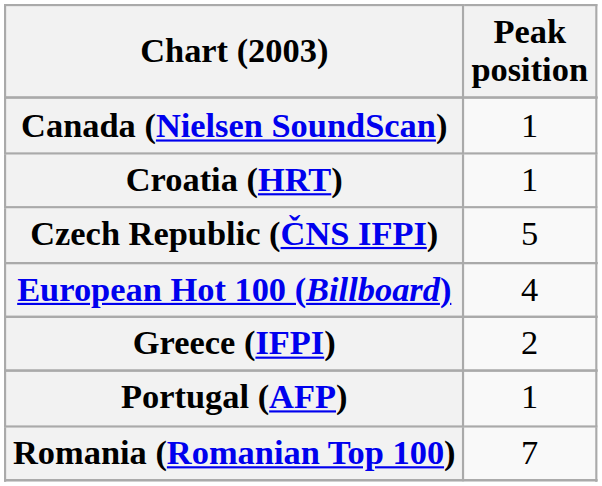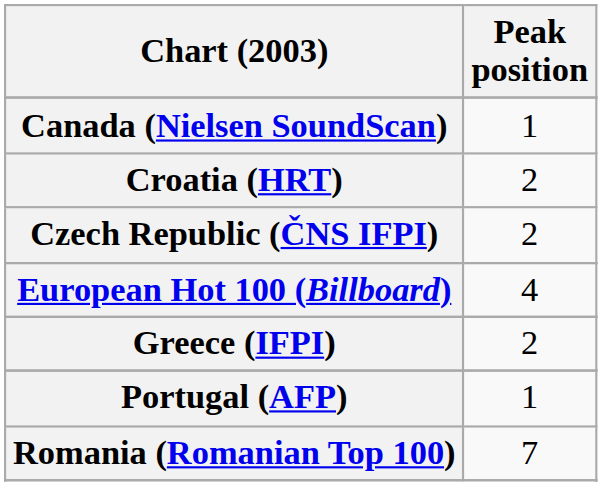Croatia (HRT) | Peak position: 1 -> 2
Czech Republic (ČNS IFPI) | Peak position: 5 -> 2
